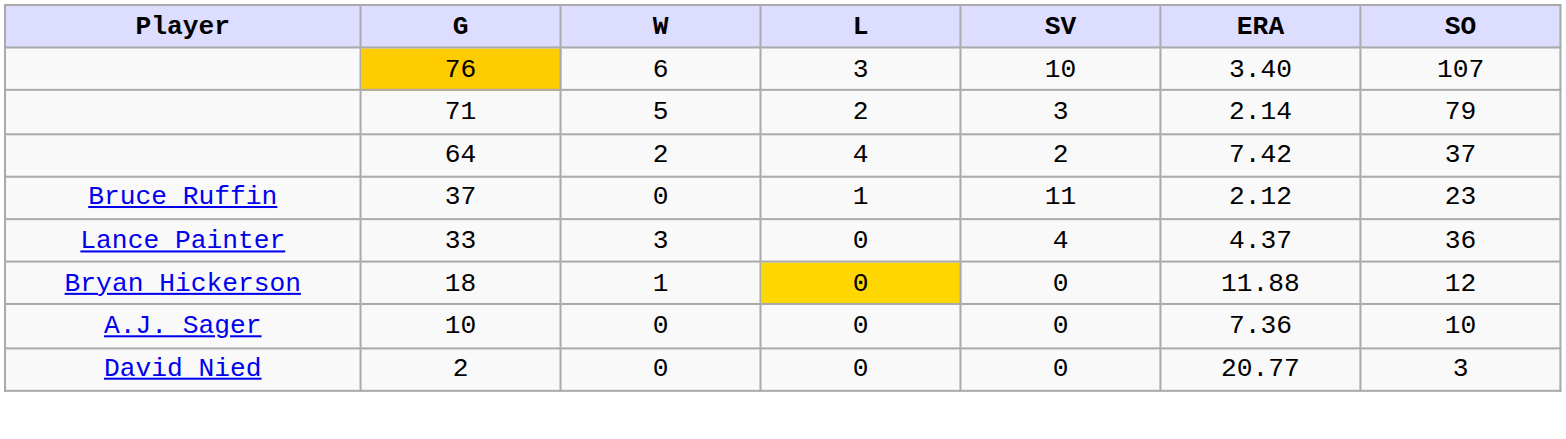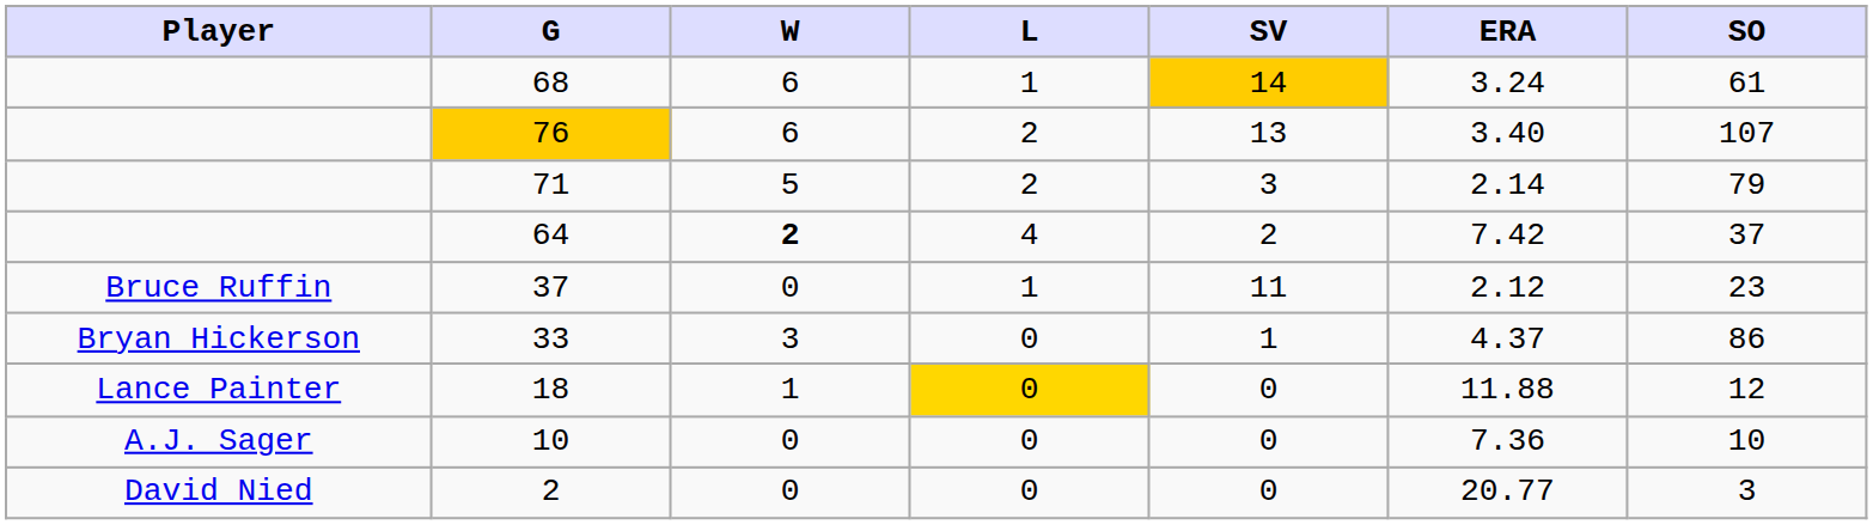+ row: 68 | 6 | 1 | 14 | 3.24 | 61
76 | L: 3 -> 2
76 | SV: 10 -> 13
64 | W: normal -> bold
33 | Player: Lance Painter -> Bryan Hickerson
33 | SV: 4 -> 1
33 | SO: 36 -> 86
18 | Player: Bryan Hickerson -> Lance Painter
